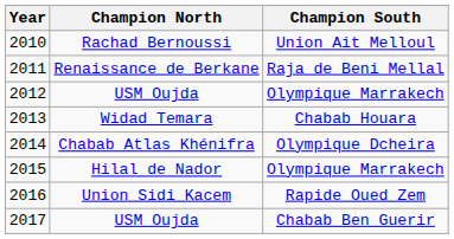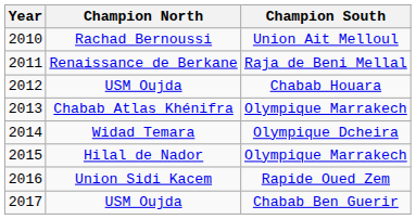2012 | Champion South: Olympique Marrakech -> Chabab Houara
2013 | Champion North: Widad Temara -> Chabab Atlas Khénifra
2013 | Champion South: Chabab Houara -> Olympique Marrakech
2014 | Champion North: Chabab Atlas Khénifra -> Widad Temara
